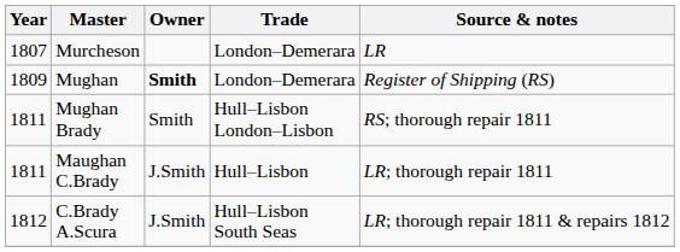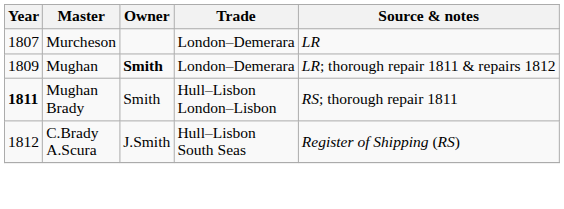Mughan | Source & notes: Register of Shipping (RS) -> LR; thorough repair 1811 & repairs 1812
Mughan Brady | Year: normal -> bold
- row: 1811 | Maughan C.Brady | J.Smith | Hull–Lisbon | LR; thorough repair 1811
C.Brady A.Scura | Source & notes: LR; thorough repair 1811 & repairs 1812 -> Register of Shipping (RS)
